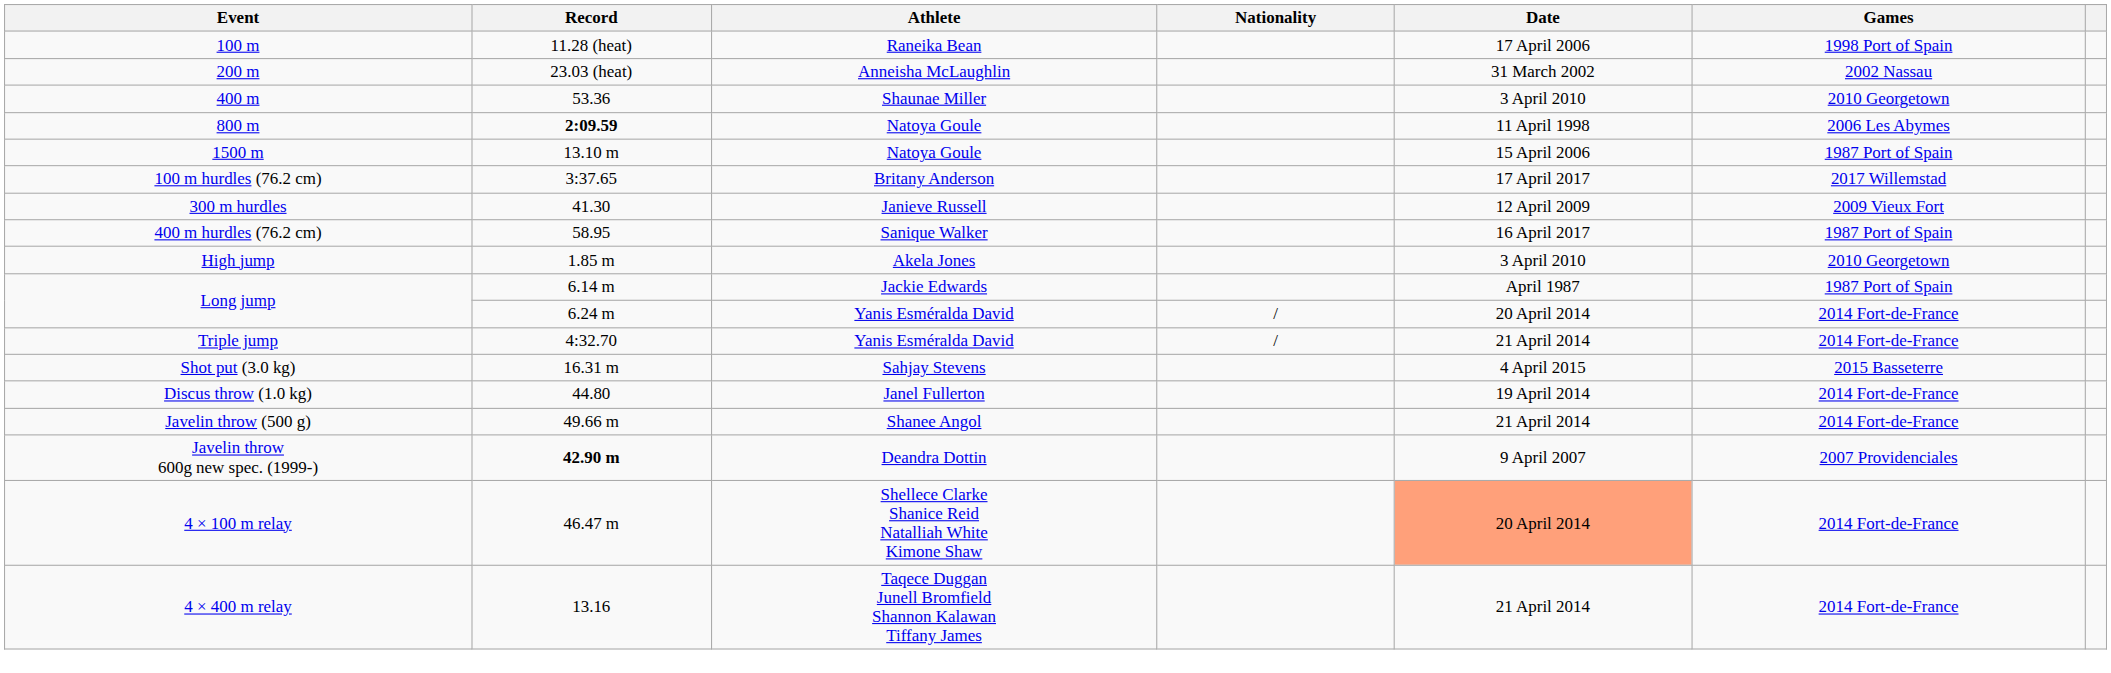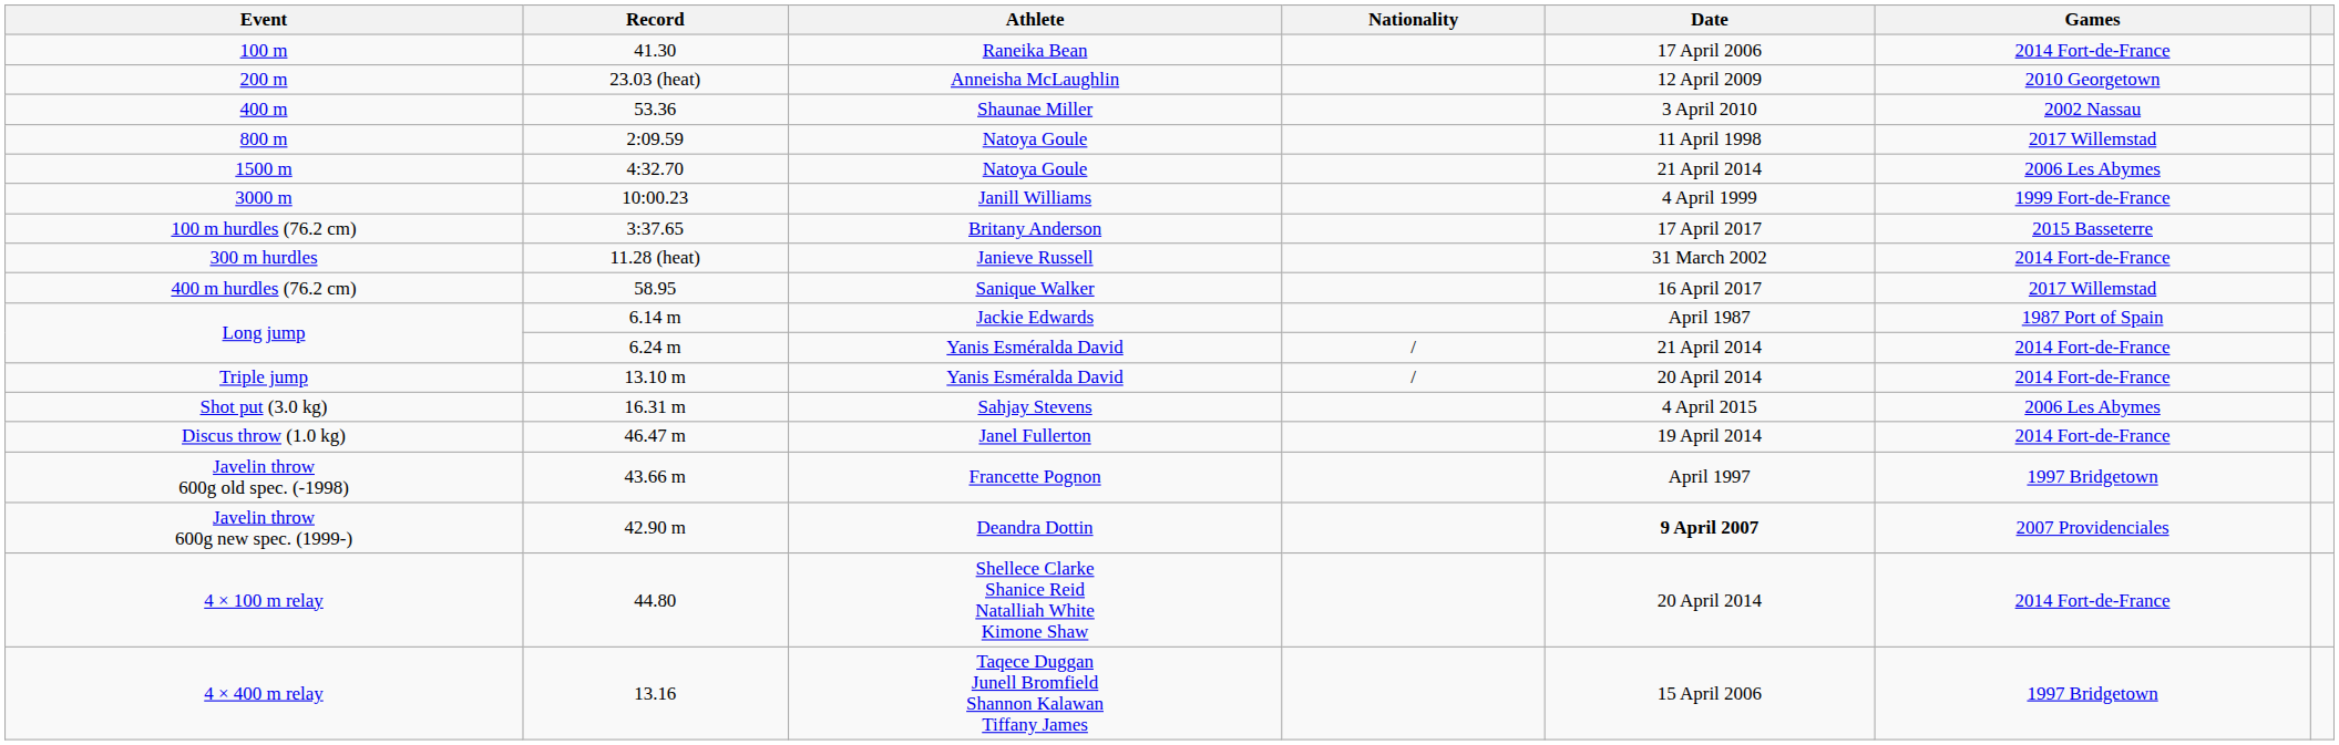100 m | Record: 11.28 (heat) -> 41.30
100 m | Games: 1998 Port of Spain -> 2014 Fort-de-France
200 m | Date: 31 March 2002 -> 12 April 2009
200 m | Games: 2002 Nassau -> 2010 Georgetown
400 m | Games: 2010 Georgetown -> 2002 Nassau
800 m | Record: bold -> normal
800 m | Games: 2006 Les Abymes -> 2017 Willemstad
1500 m | Record: 13.10 m -> 4:32.70
1500 m | Date: 15 April 2006 -> 21 April 2014
1500 m | Games: 1987 Port of Spain -> 2006 Les Abymes
+ row: 3000 m | 10:00.23 | Janill Williams | 4 April 1999 | 1999 Fort-de-France
100 m hurdles (76.2 cm) | Games: 2017 Willemstad -> 2015 Basseterre
300 m hurdles | Record: 41.30 -> 11.28 (heat)
300 m hurdles | Date: 12 April 2009 -> 31 March 2002
300 m hurdles | Games: 2009 Vieux Fort -> 2014 Fort-de-France
400 m hurdles (76.2 cm) | Games: 1987 Port of Spain -> 2017 Willemstad
- row: High jump | 1.85 m | Akela Jones | 3 April 2010 | 2010 Georgetown
Long jump / Yanis Esméralda David | Date: 20 April 2014 -> 21 April 2014
Triple jump | Record: 4:32.70 -> 13.10 m
Triple jump | Date: 21 April 2014 -> 20 April 2014
Shot put (3.0 kg) | Games: 2015 Basseterre -> 2006 Les Abymes
Discus throw (1.0 kg) | Record: 44.80 -> 46.47 m
- row: Javelin throw (500 g) | 49.66 m | Shanee Angol | 21 April 2014 | 2014 Fort-de-France
+ row: Javelin throw 600g old spec. (-1998) | 43.66 m | Francette Pognon | April 1997 | 1997 Bridgetown
Javelin throw 600g new spec. (1999-) | Record: bold -> normal
Javelin throw 600g new spec. (1999-) | Date: normal -> bold
4 × 100 m relay | Record: 46.47 m -> 44.80
4 × 100 m relay | Date: lightsalmon background -> no background
4 × 400 m relay | Date: 21 April 2014 -> 15 April 2006
4 × 400 m relay | Games: 2014 Fort-de-France -> 1997 Bridgetown
